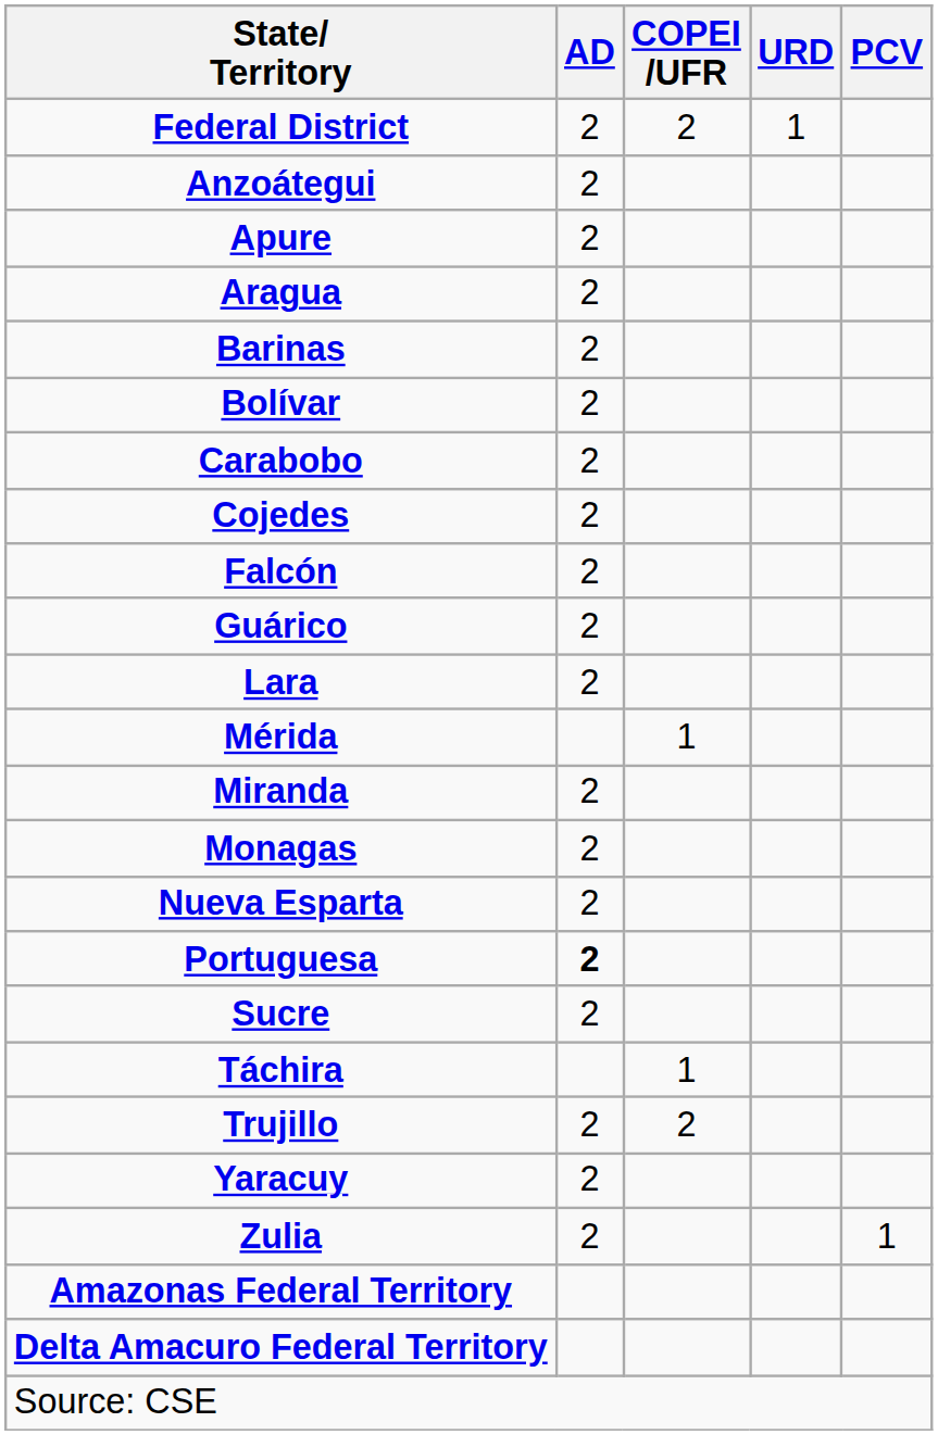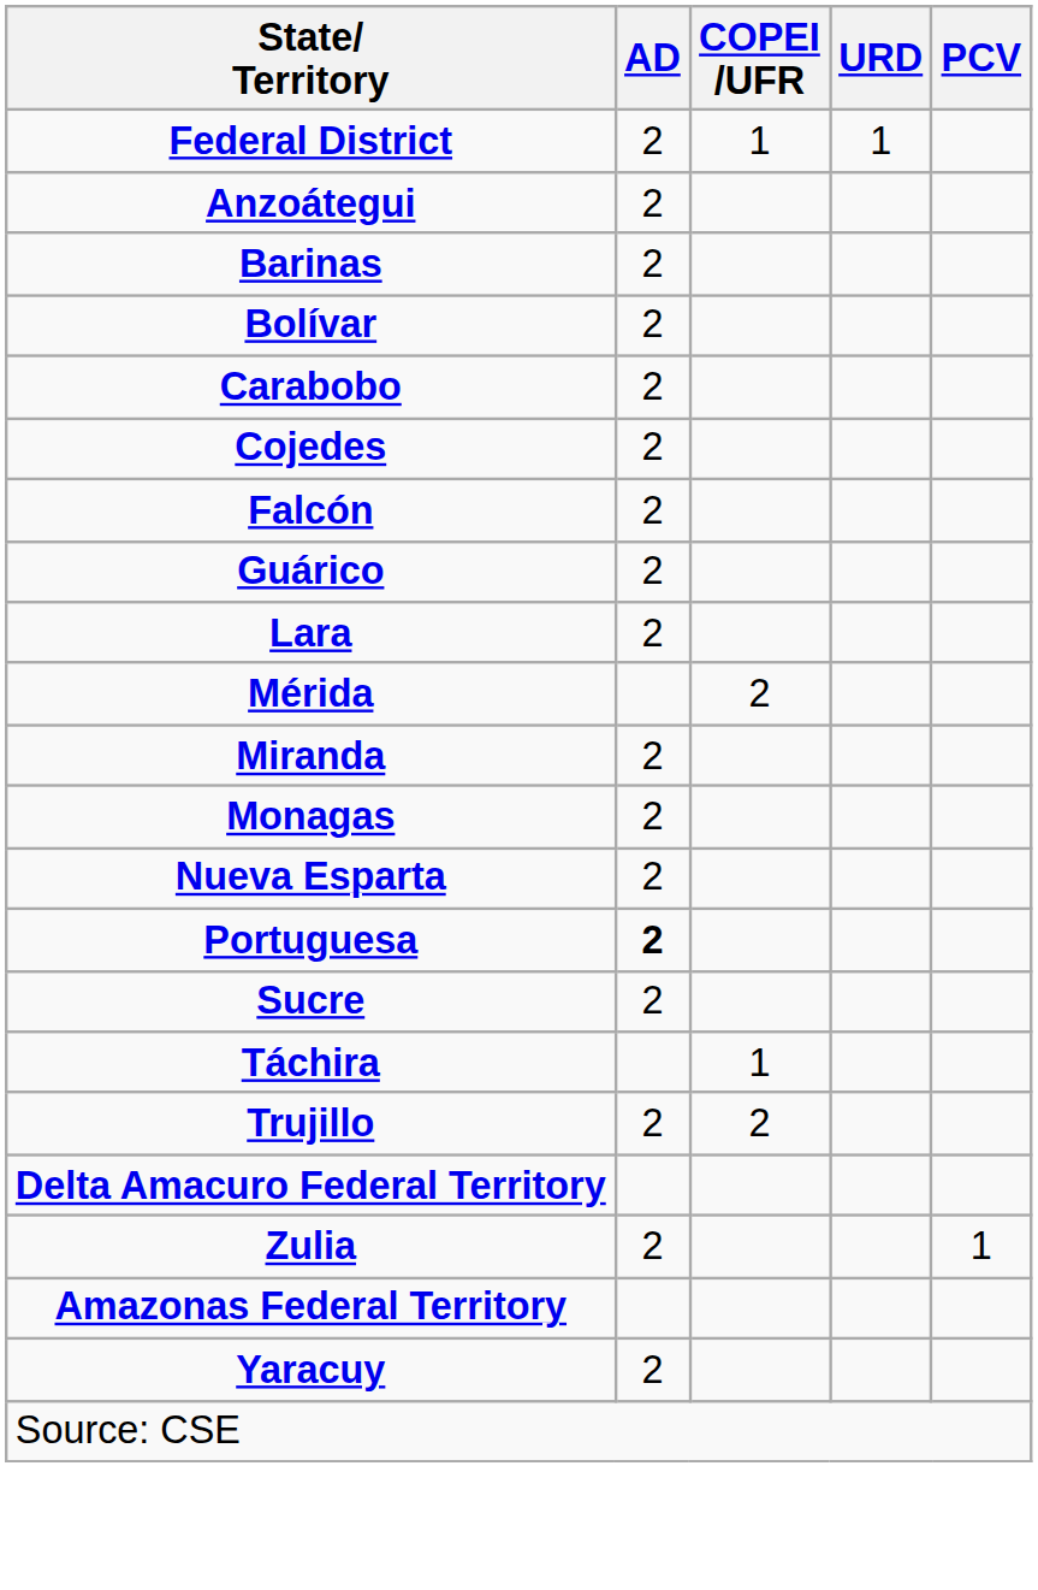Federal District | COPEI /UFR: 2 -> 1
- row: Apure | 2
- row: Aragua | 2
Mérida | COPEI /UFR: 1 -> 2
rows swapped: Yaracuy <-> Delta Amacuro Federal Territory
